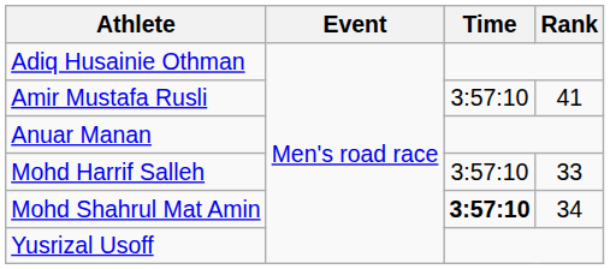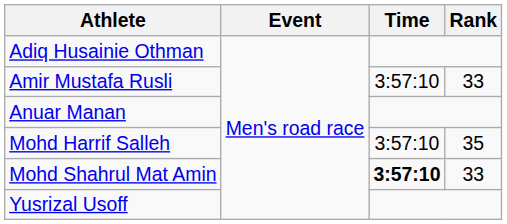Amir Mustafa Rusli | Rank: 41 -> 33
Mohd Harrif Salleh | Rank: 33 -> 35
Mohd Shahrul Mat Amin | Rank: 34 -> 33
